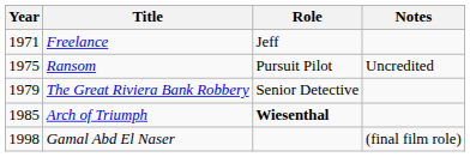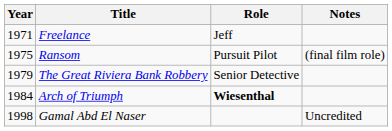Ransom | Notes: Uncredited -> (final film role)
Arch of Triumph | Year: 1985 -> 1984
Gamal Abd El Naser | Notes: (final film role) -> Uncredited
